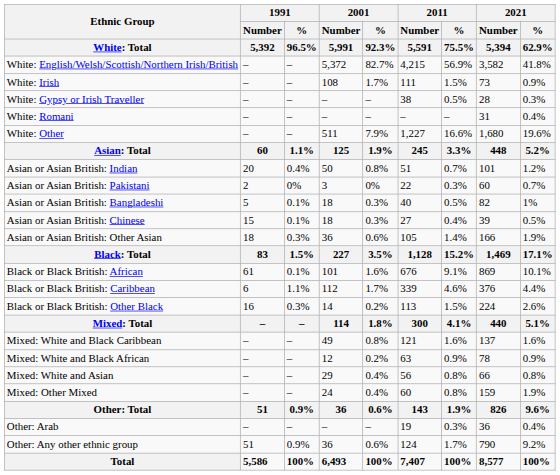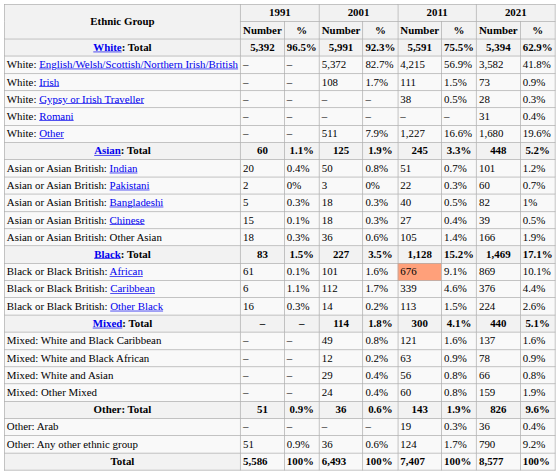Asian or Asian British: Bangladeshi | 1991 / % / 96.5%: 0.1% -> 0.3%
Black or Black British: African | 2011 / Number / 5,591: no background -> lightsalmon background
